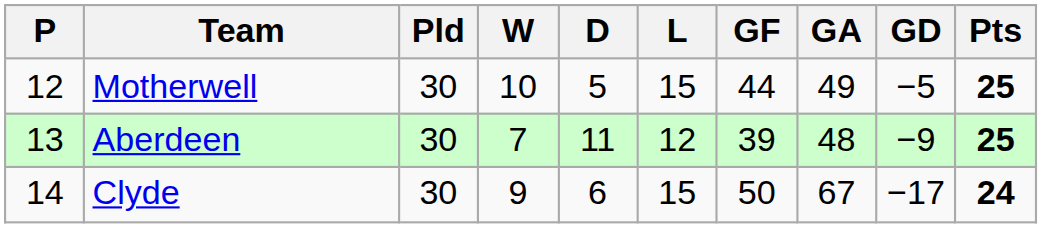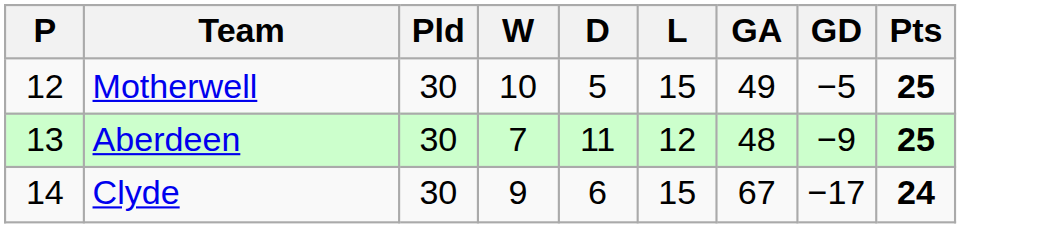- column: GF | 44 | 39 | 50
